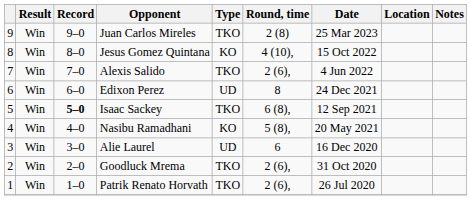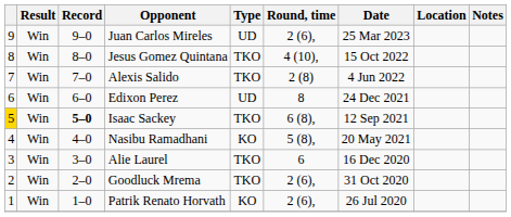Juan Carlos Mireles | Type: TKO -> UD
Juan Carlos Mireles | Round, time: 2 (8) -> 2 (6),
Jesus Gomez Quintana | Type: KO -> TKO
Alexis Salido | Round, time: 2 (6), -> 2 (8)
Isaac Sackey | column 1: no background -> gold background
Alie Laurel | Type: UD -> TKO
Patrik Renato Horvath | Type: TKO -> KO
